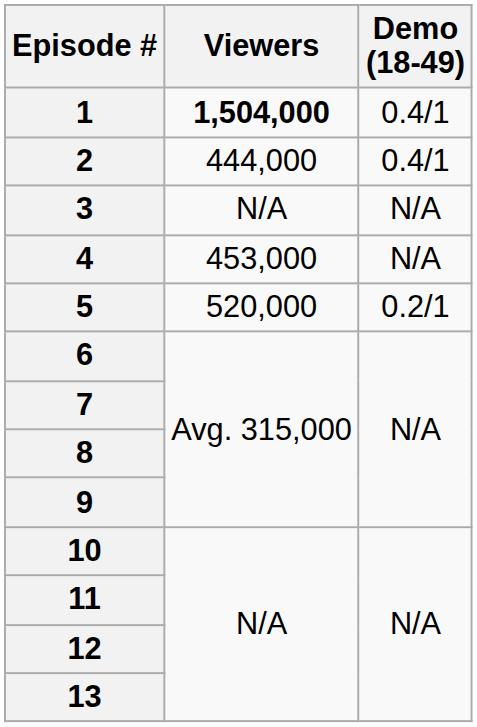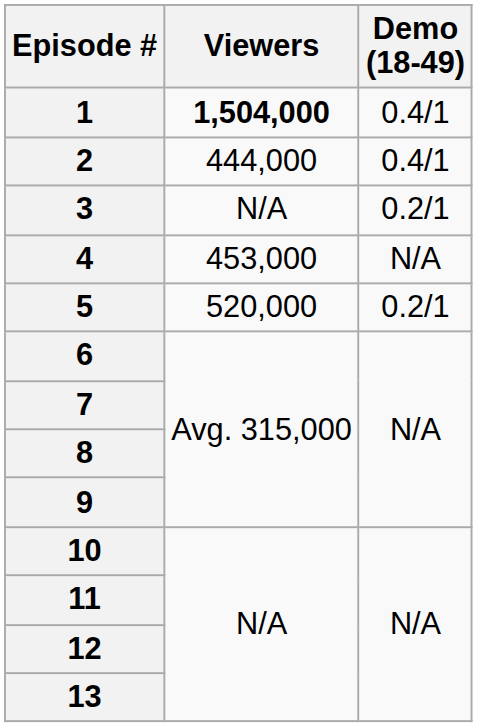3 | Demo (18-49): N/A -> 0.2/1
